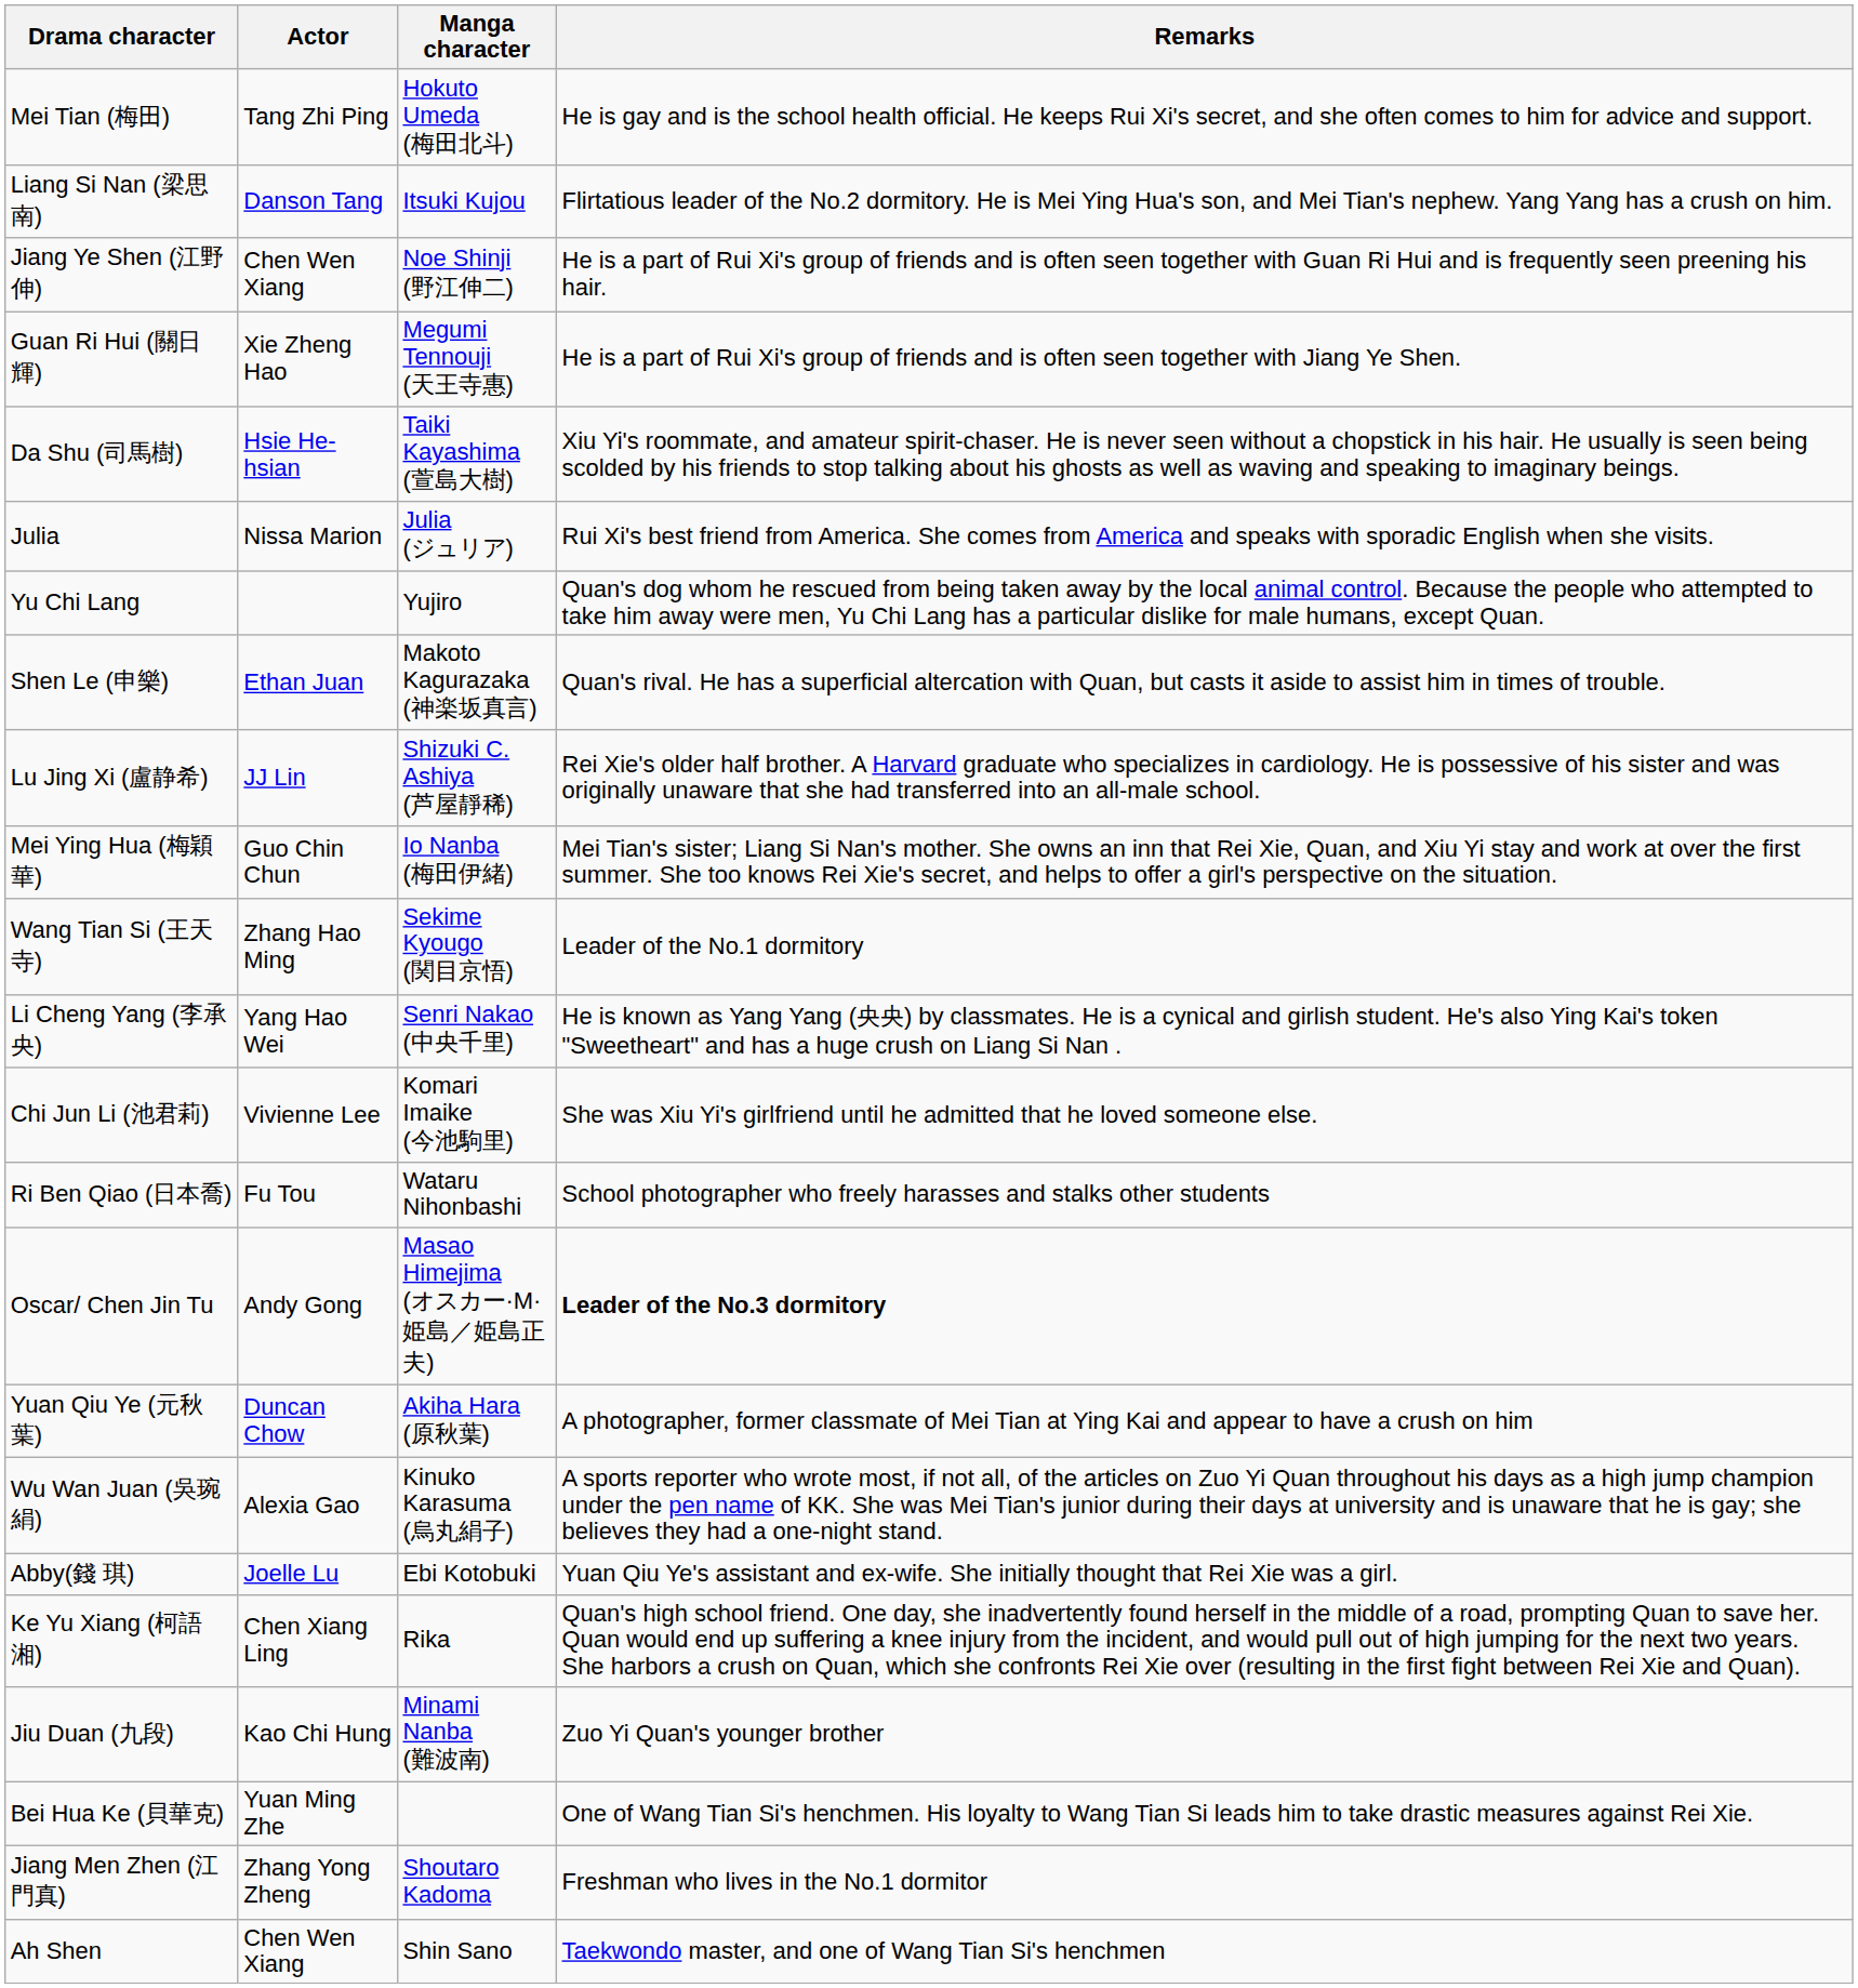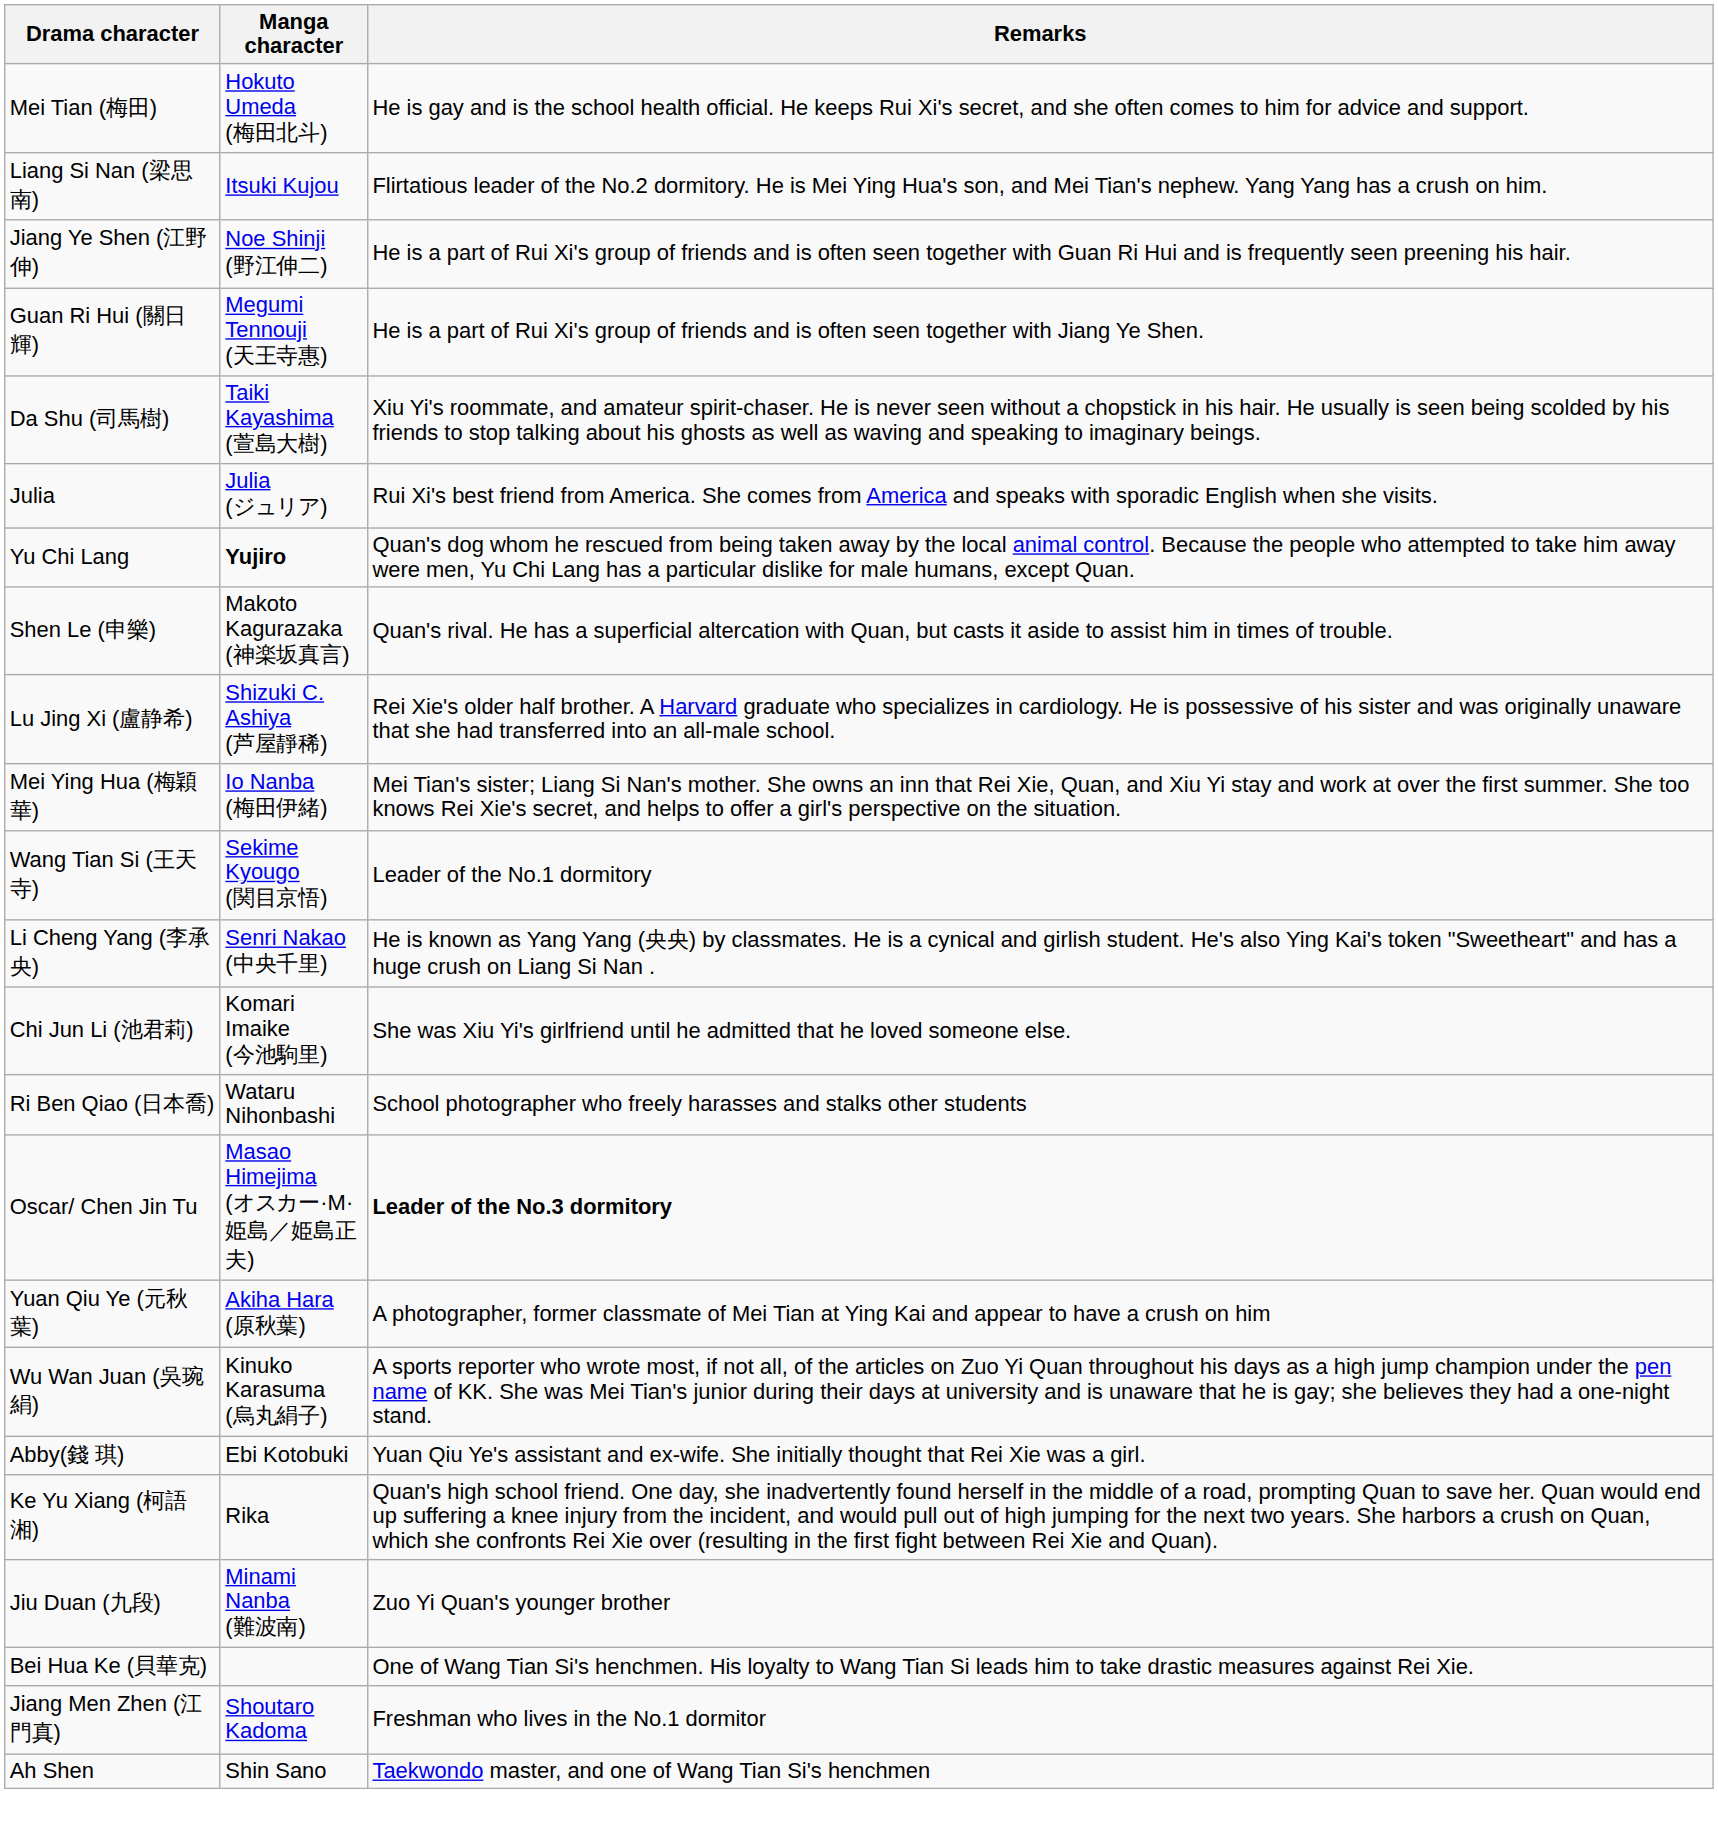- column: Actor | Tang Zhi Ping | Danson Tang | Chen Wen Xiang | Xie Zheng Hao | Hsie He-hsian | Nissa Marion | Ethan Juan | JJ Lin | Guo Chin Chun | Zhang Hao Ming | Yang Hao Wei | Vivienne Lee | Fu Tou | Andy Gong | Duncan Chow | Alexia Gao | Joelle Lu | Chen Xiang Ling | Kao Chi Hung | Yuan Ming Zhe | Zhang Yong Zheng | Chen Wen Xiang
Yu Chi Lang | Manga character: normal -> bold
